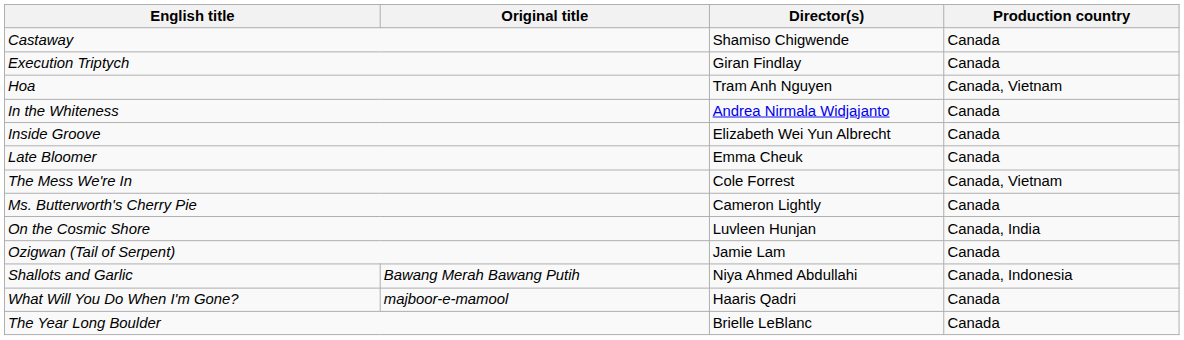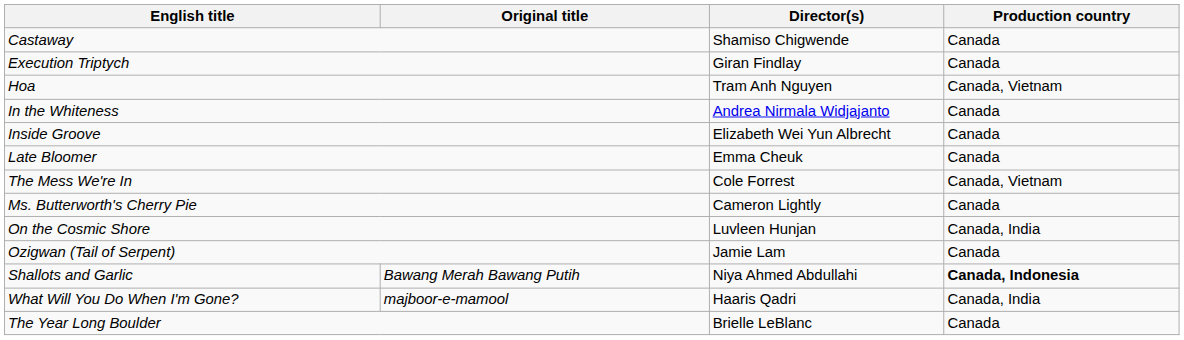Shallots and Garlic | Production country: normal -> bold
What Will You Do When I'm Gone? | Production country: Canada -> Canada, India
